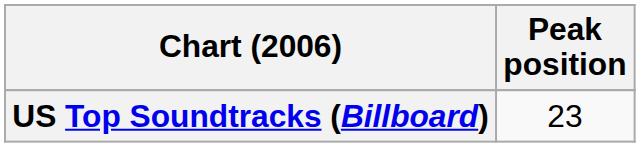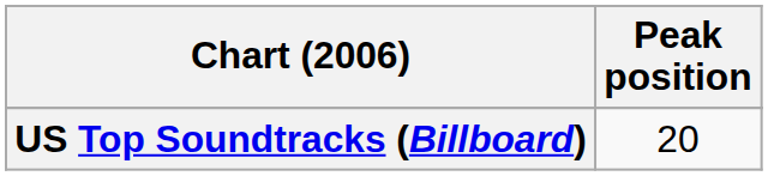US Top Soundtracks (Billboard) | Peak position: 23 -> 20
